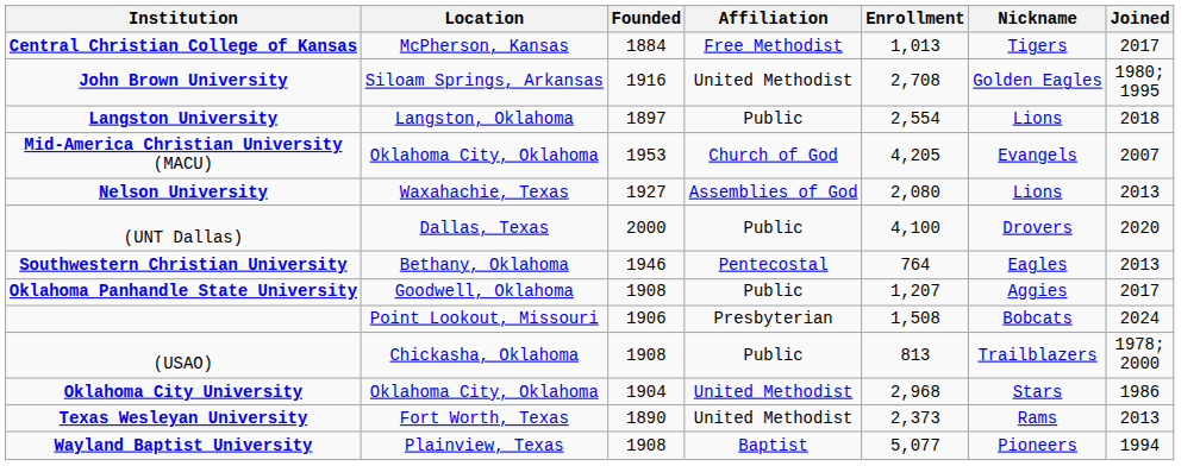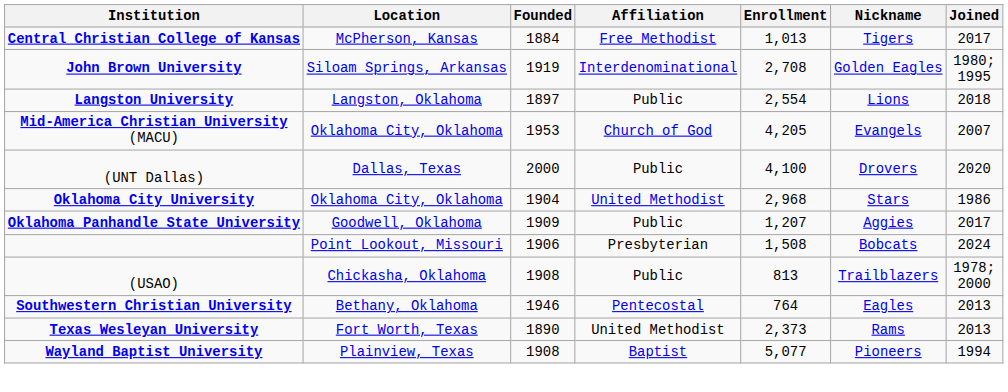John Brown University | Founded: 1916 -> 1919
John Brown University | Affiliation: United Methodist -> Interdenominational
- row: Nelson University | Waxahachie, Texas | 1927 | Assemblies of God | 2,080 | Lions | 2013
rows swapped: Oklahoma City University <-> Southwestern Christian University
Oklahoma Panhandle State University | Founded: 1908 -> 1909
